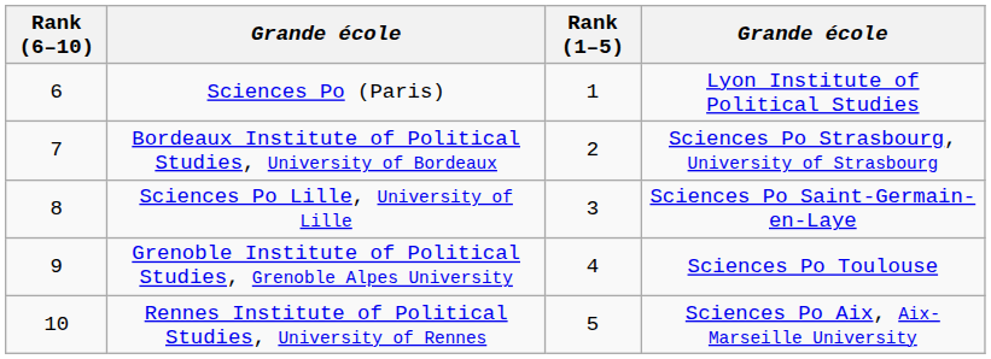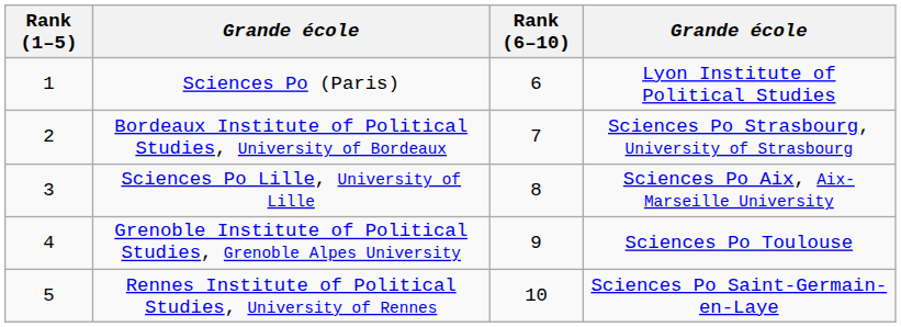columns swapped: Rank (1–5) <-> Rank (6–10)
Sciences Po Lille, University of Lille | column 4: Sciences Po Saint-Germain-en-Laye -> Sciences Po Aix, Aix-Marseille University
Rennes Institute of Political Studies, University of Rennes | column 4: Sciences Po Aix, Aix-Marseille University -> Sciences Po Saint-Germain-en-Laye
